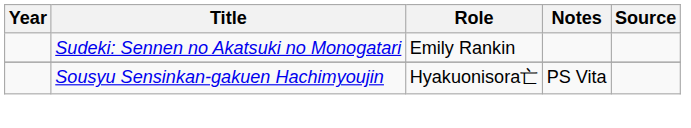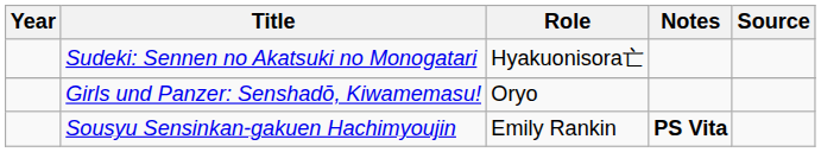Sudeki: Sennen no Akatsuki no Monogatari | Role: Emily Rankin -> Hyakuonisora亡
+ row: Girls und Panzer: Senshadō, Kiwamemasu! | Oryo
Sousyu Sensinkan-gakuen Hachimyoujin | Role: Hyakuonisora亡 -> Emily Rankin
Sousyu Sensinkan-gakuen Hachimyoujin | Notes: normal -> bold
